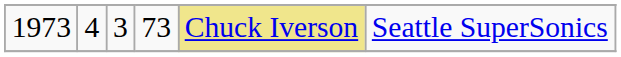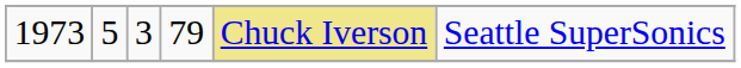1973 | column 2: 4 -> 5
1973 | column 4: 73 -> 79
